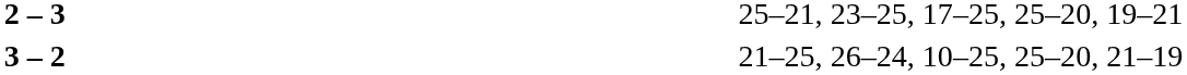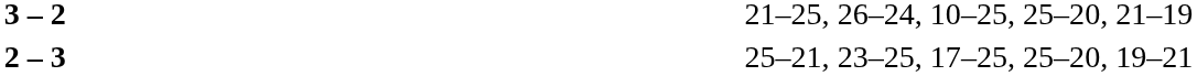rows swapped: 3 – 2 <-> 2 – 3
